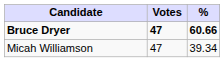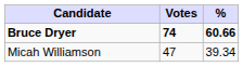Bruce Dryer | Votes: 47 -> 74
